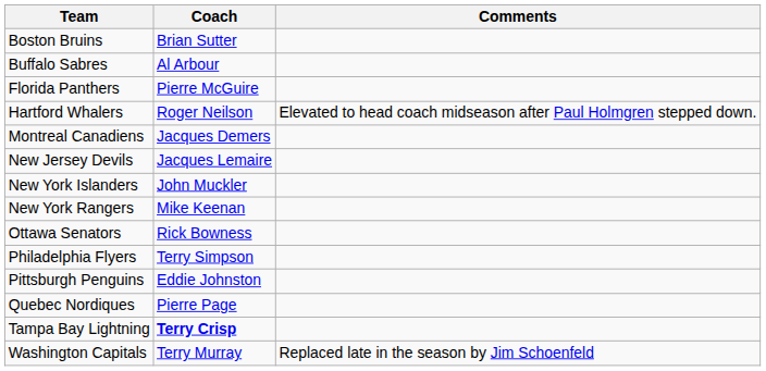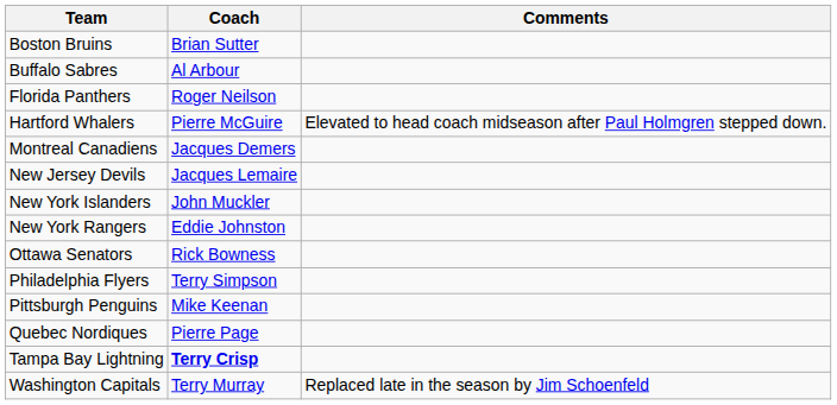Florida Panthers | Coach: Pierre McGuire -> Roger Neilson
Hartford Whalers | Coach: Roger Neilson -> Pierre McGuire
New York Rangers | Coach: Mike Keenan -> Eddie Johnston
Pittsburgh Penguins | Coach: Eddie Johnston -> Mike Keenan
